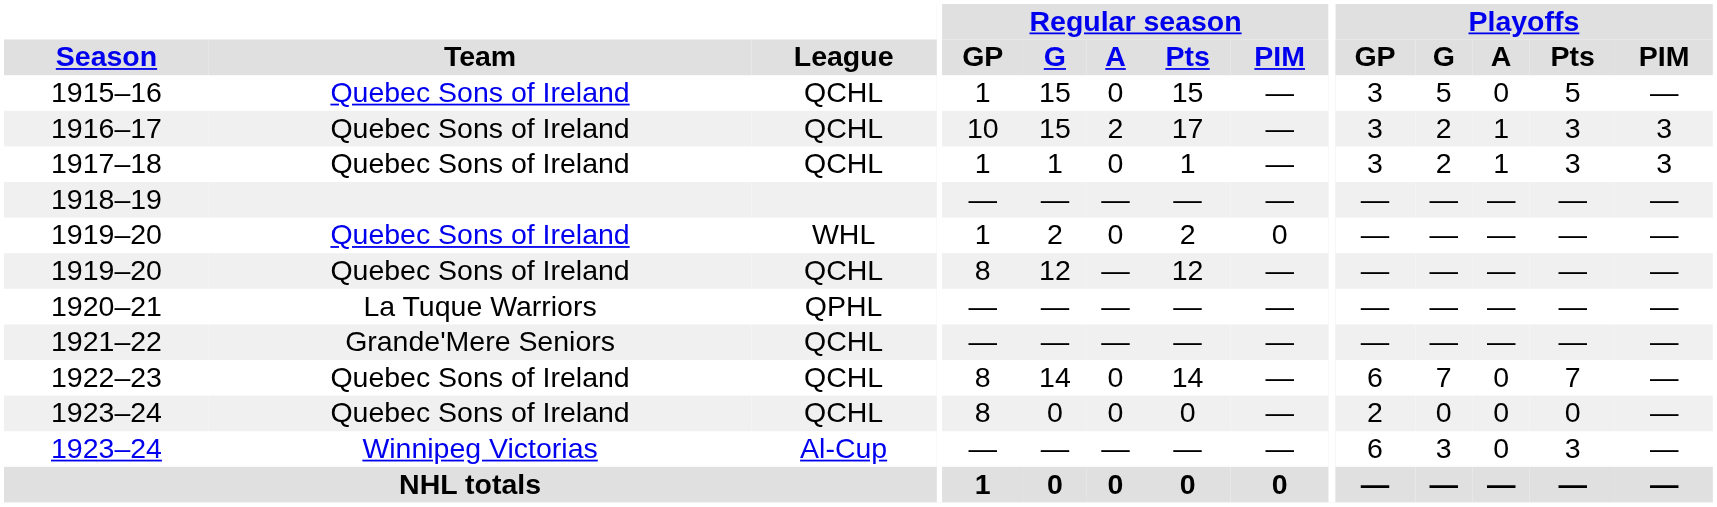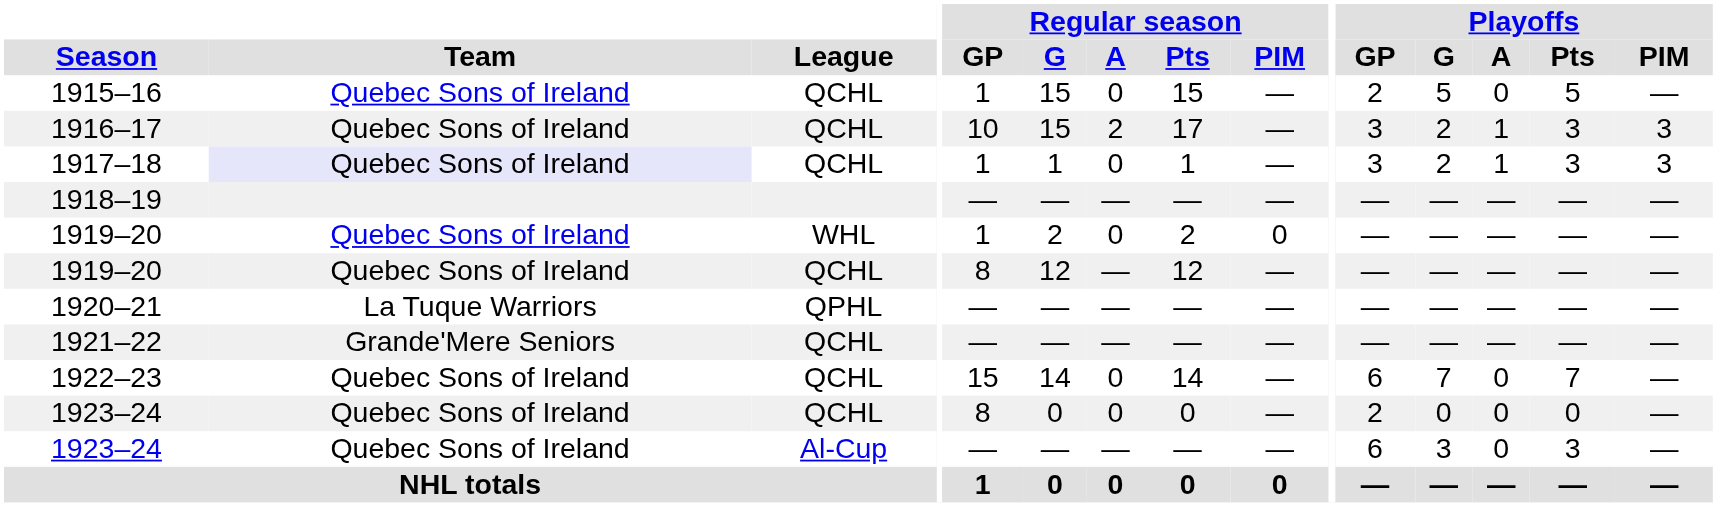1915–16 | Playoffs / GP: 3 -> 2
1917–18 | Team: no background -> lavender background
1922–23 | Regular season / GP: 8 -> 15
1923–24 / Al-Cup | Team: Winnipeg Victorias -> Quebec Sons of Ireland
